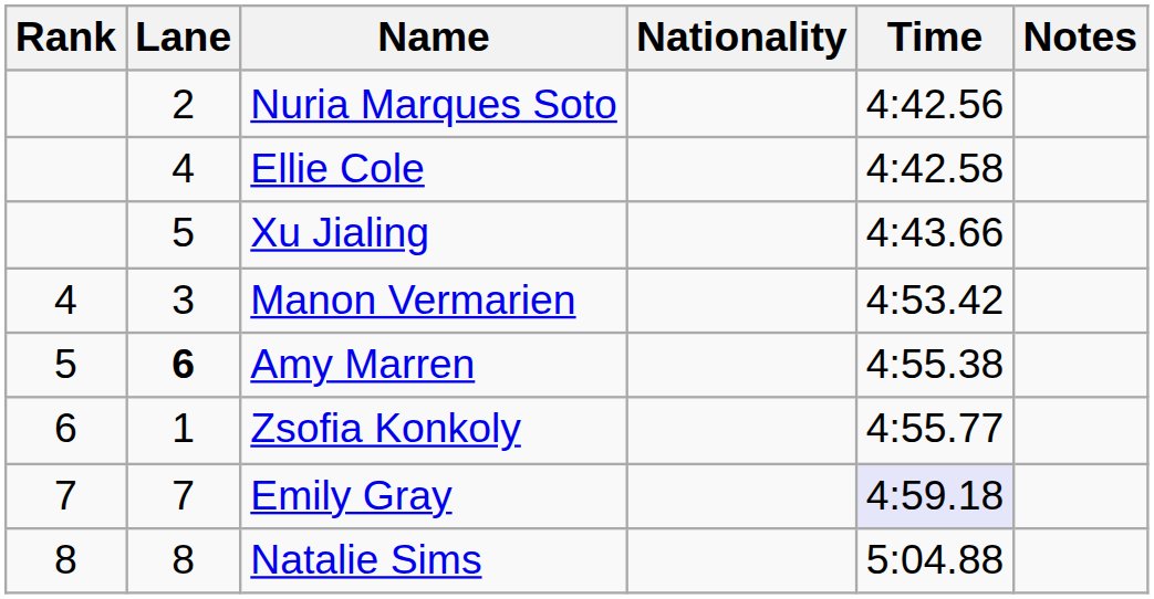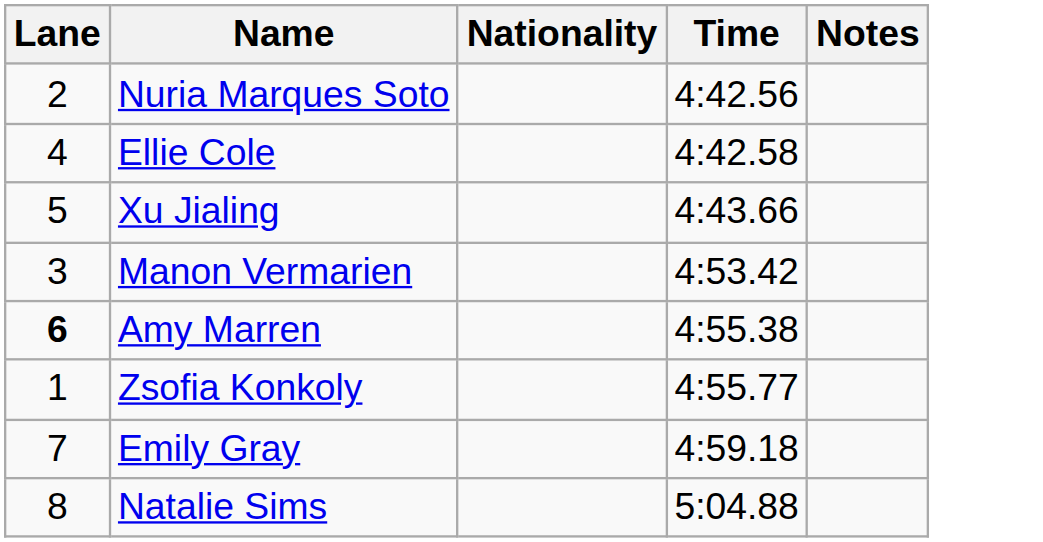- column: Rank | 4 | 5 | 6 | 7 | 8
Emily Gray | Time: lavender background -> no background
